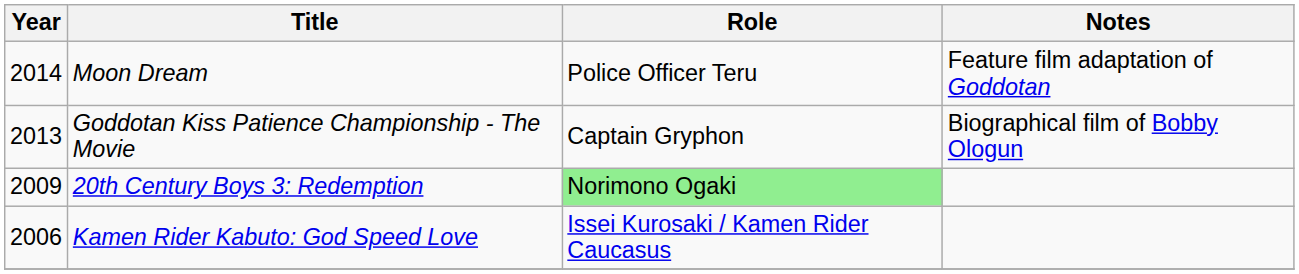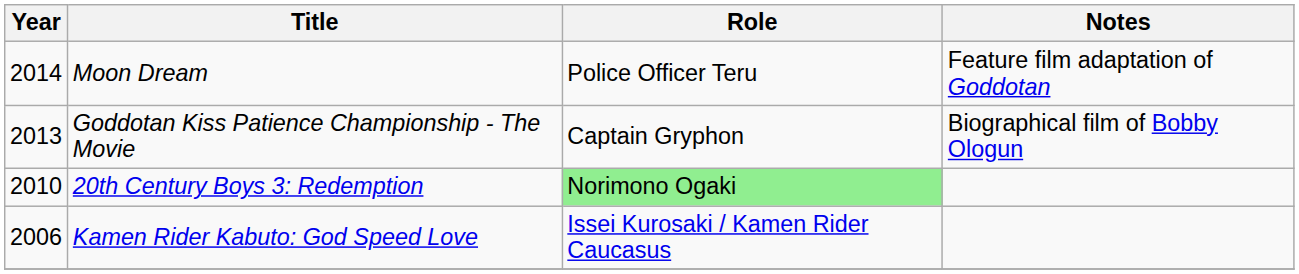20th Century Boys 3: Redemption | Year: 2009 -> 2010
